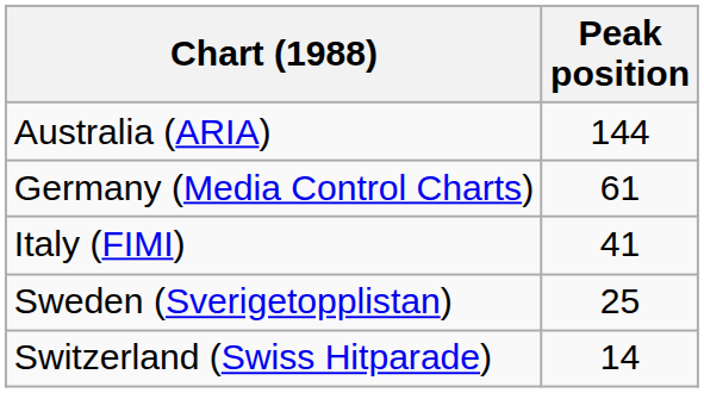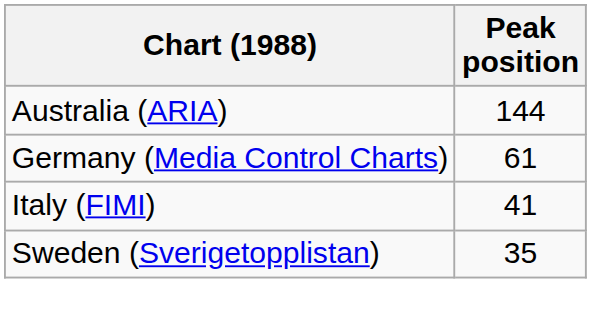Sweden (Sverigetopplistan) | Peak position: 25 -> 35
- row: Switzerland (Swiss Hitparade) | 14
